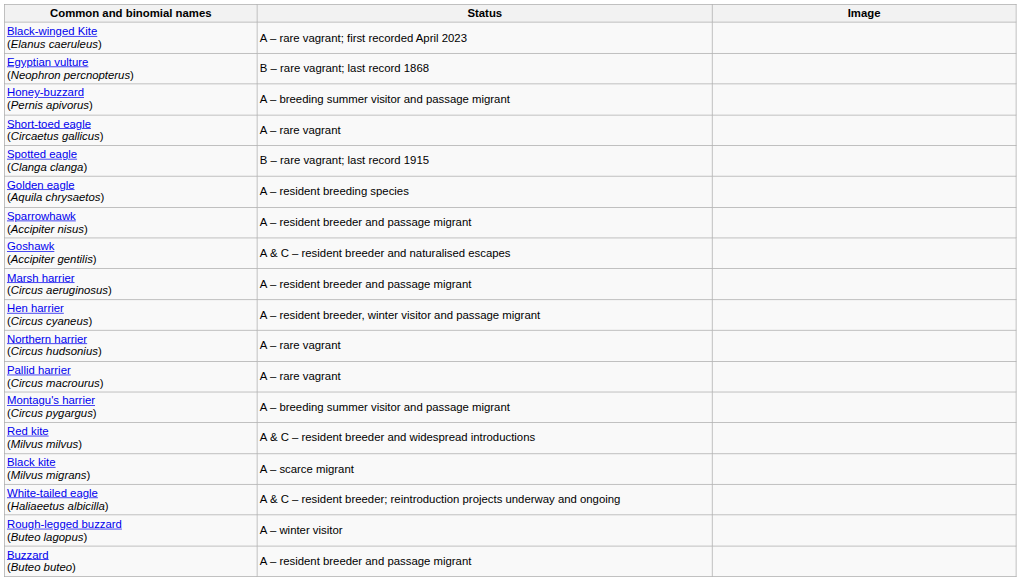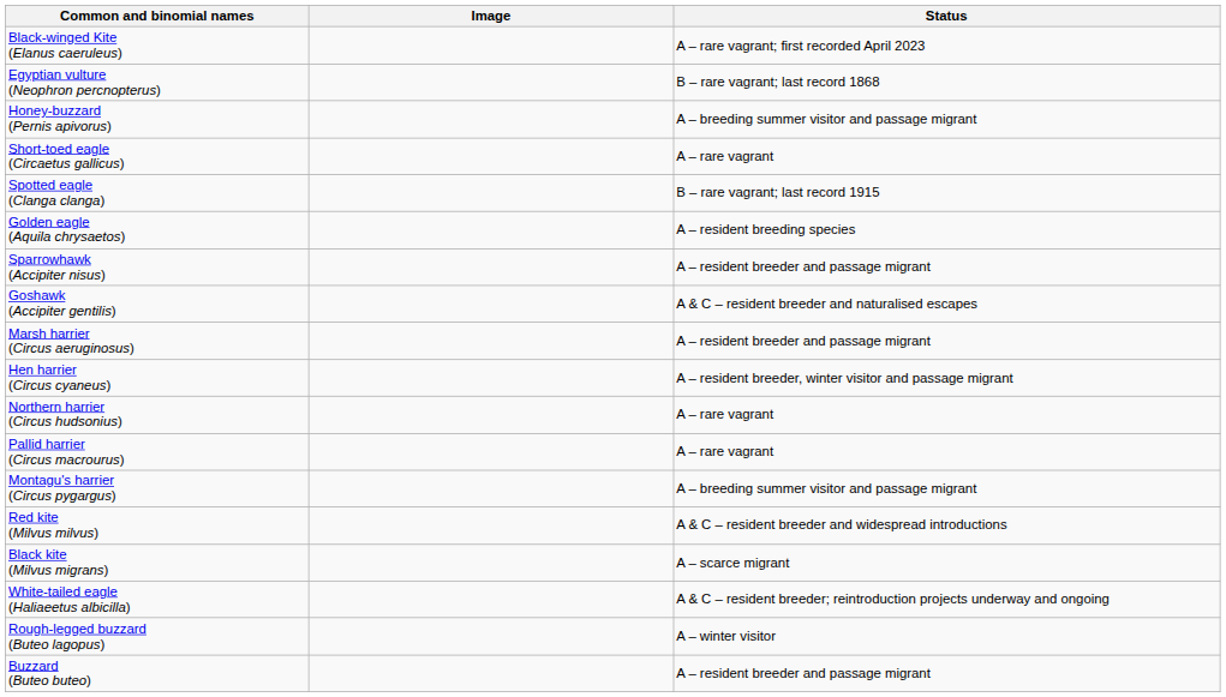columns swapped: Image <-> Status
